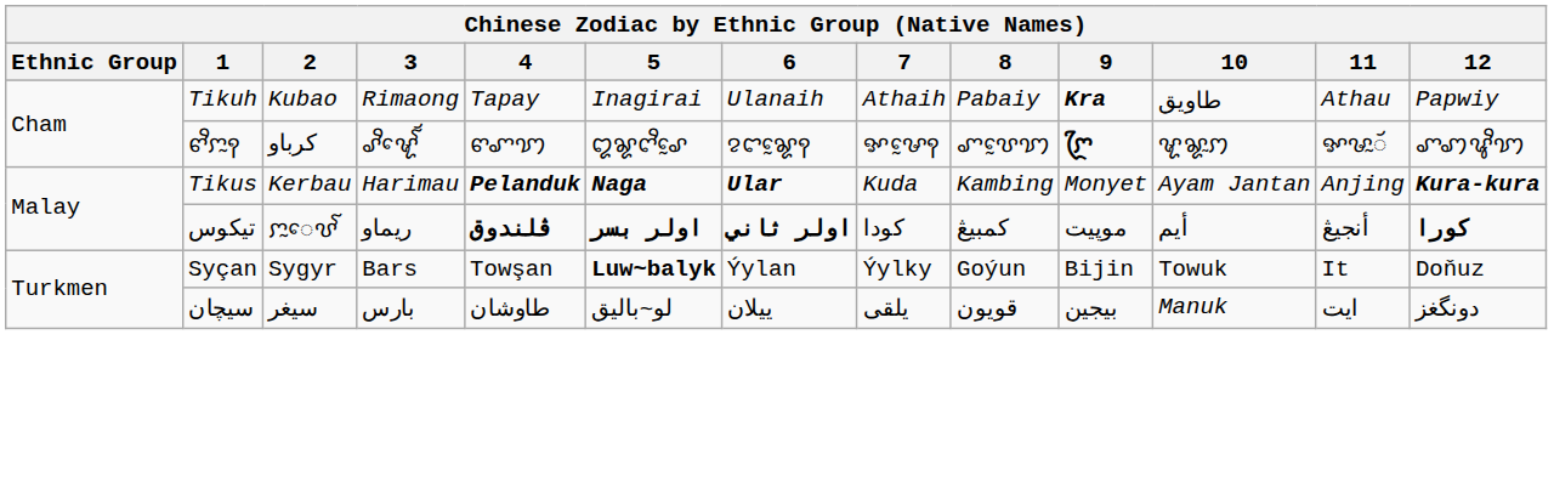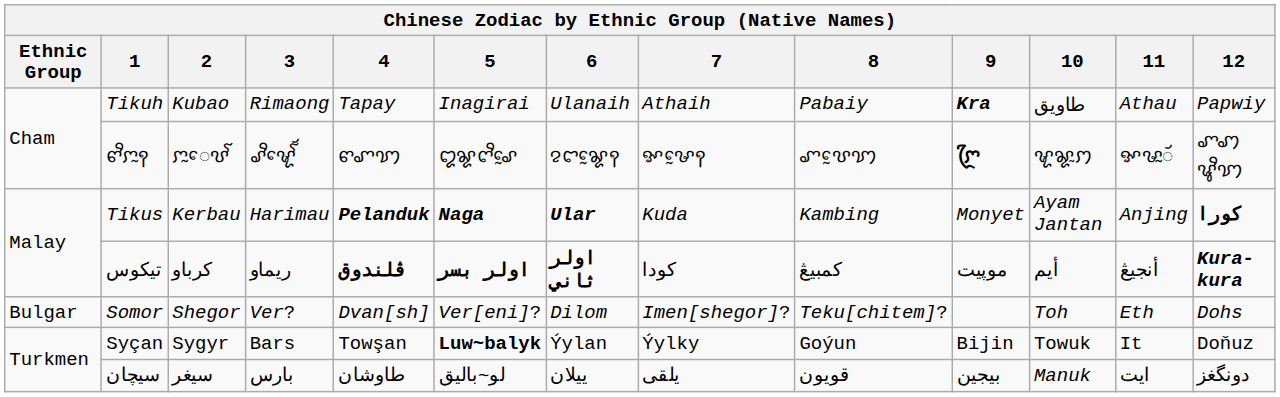ꨓꨪꨆꨭꩍ | 2: کرباو -> ꨆꨭꨯꨝꨱ
Tikus | 12: Kura-kura -> کورا
تيکوس | 2: ꨆꨭꨯꨝꨱ -> کرباو
تيکوس | 12: کورا -> Kura-kura
+ row: Bulgar | Somor | Shegor | Ver? | Dvan[sh] | Ver[eni]? | Dilom | Imen[shegor]? | Teku[chitem]? | Toh | Eth | Dohs
